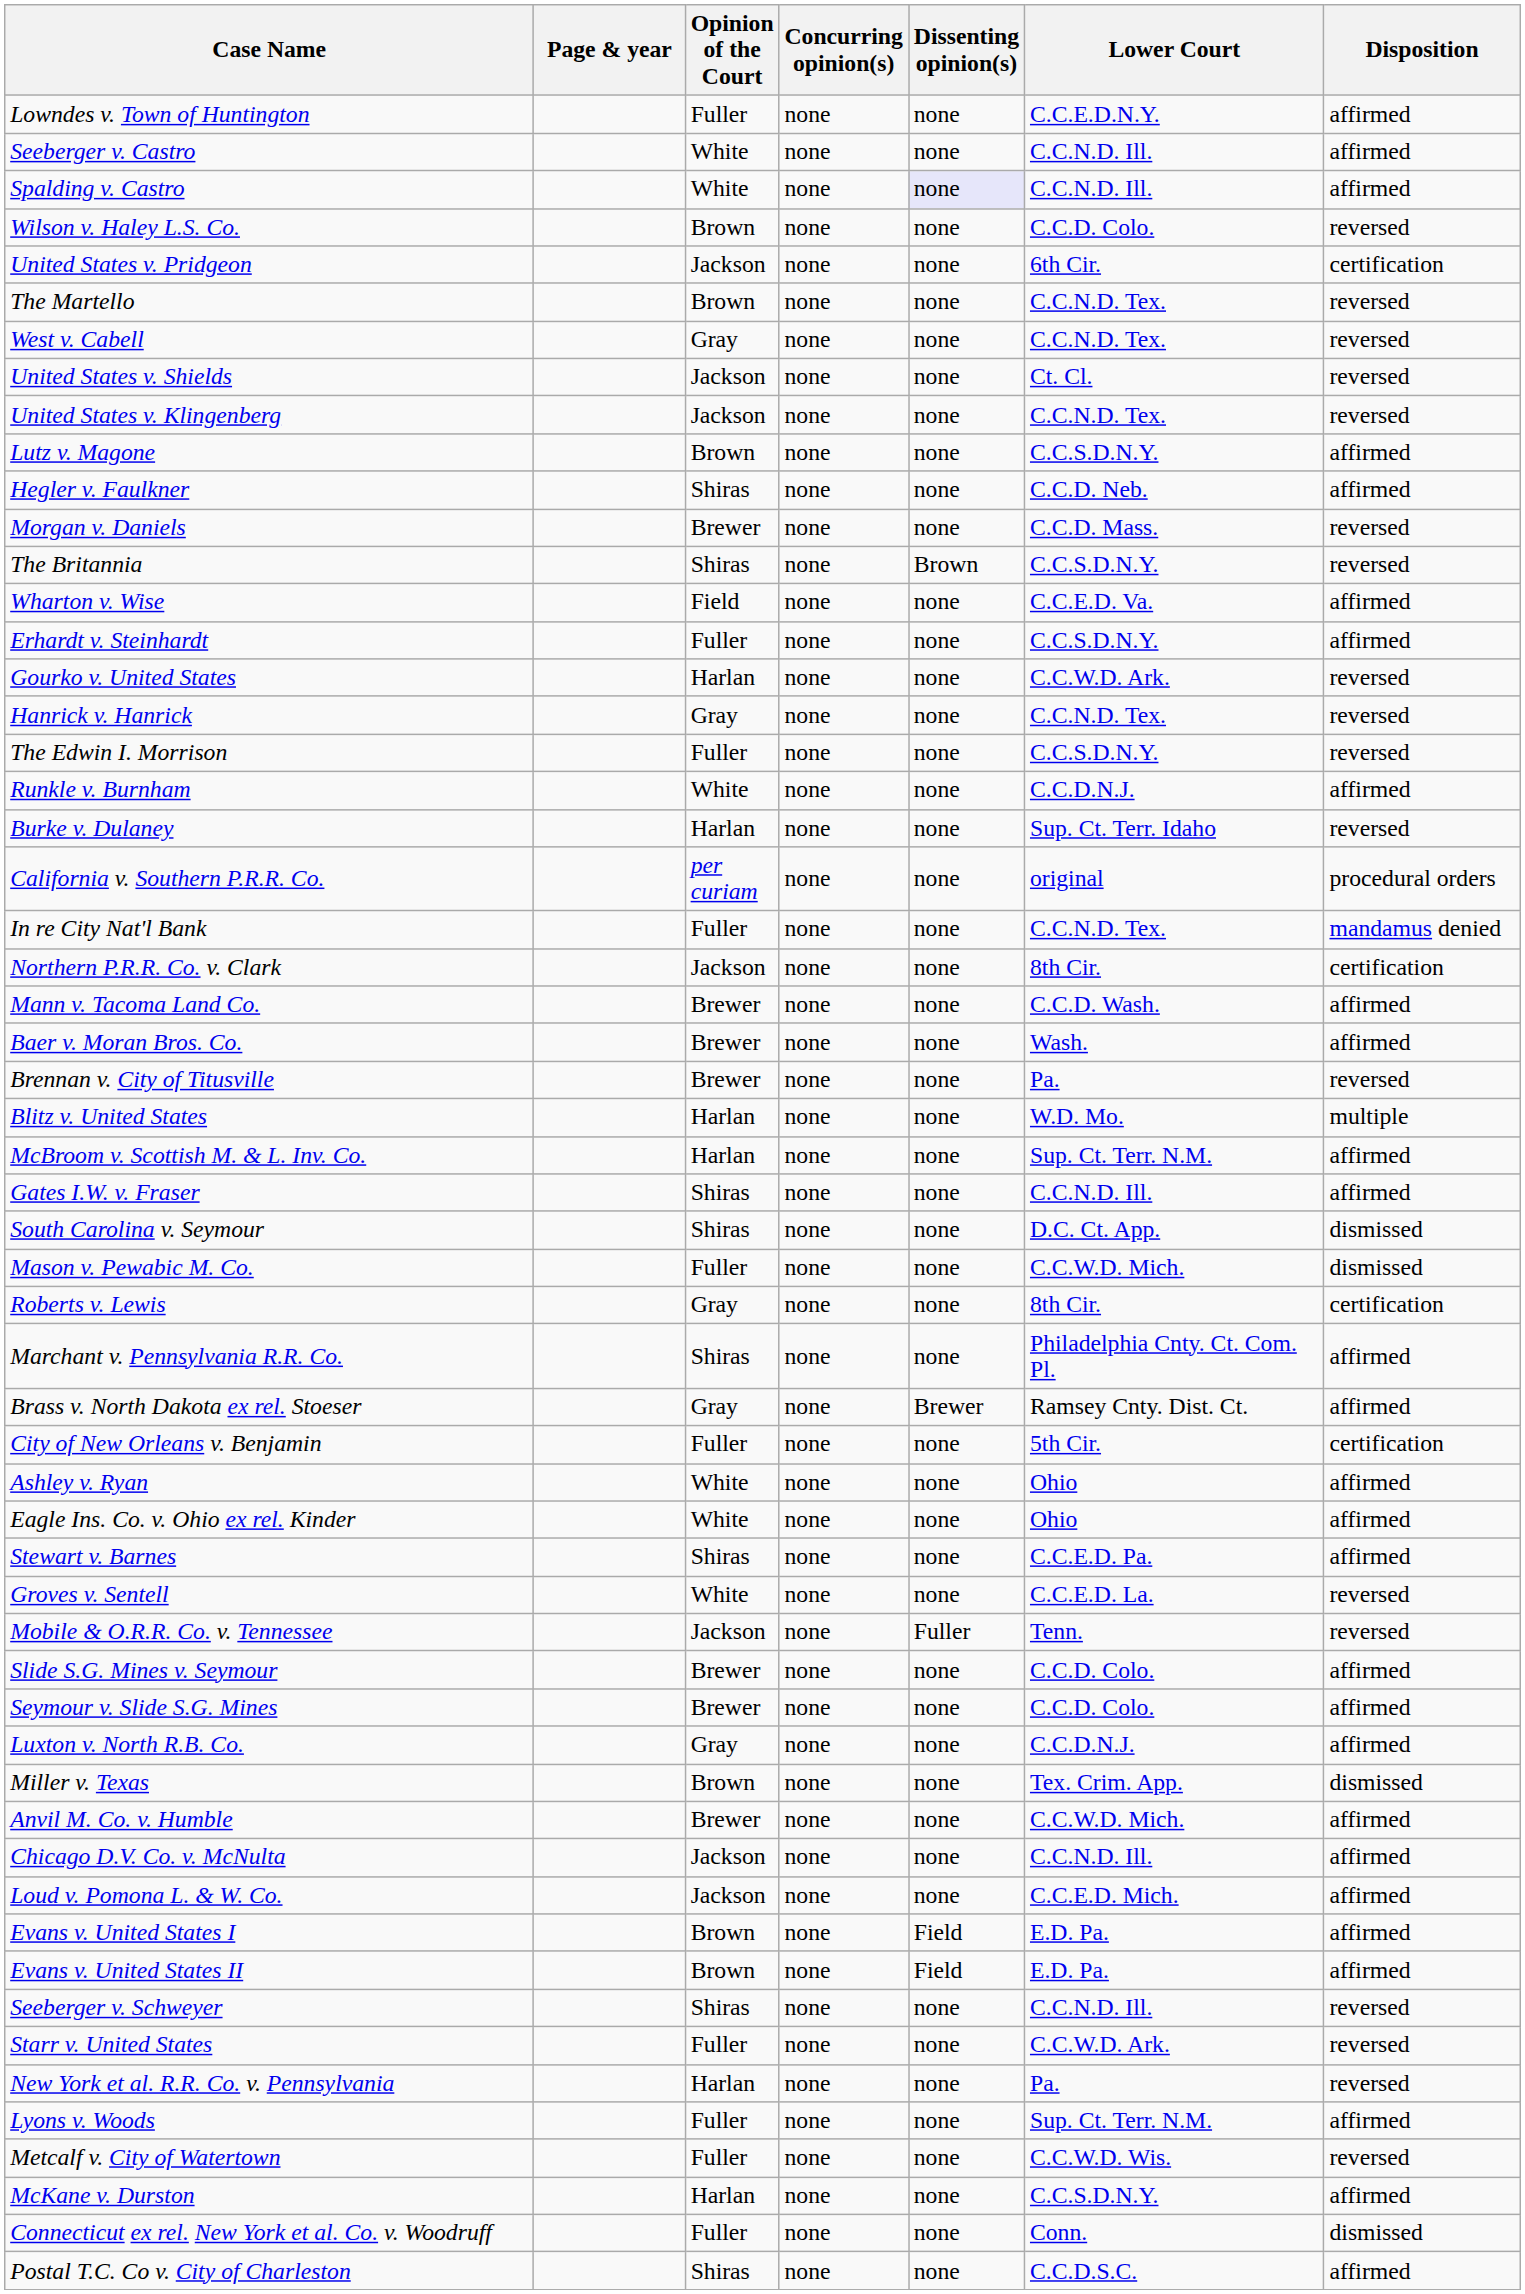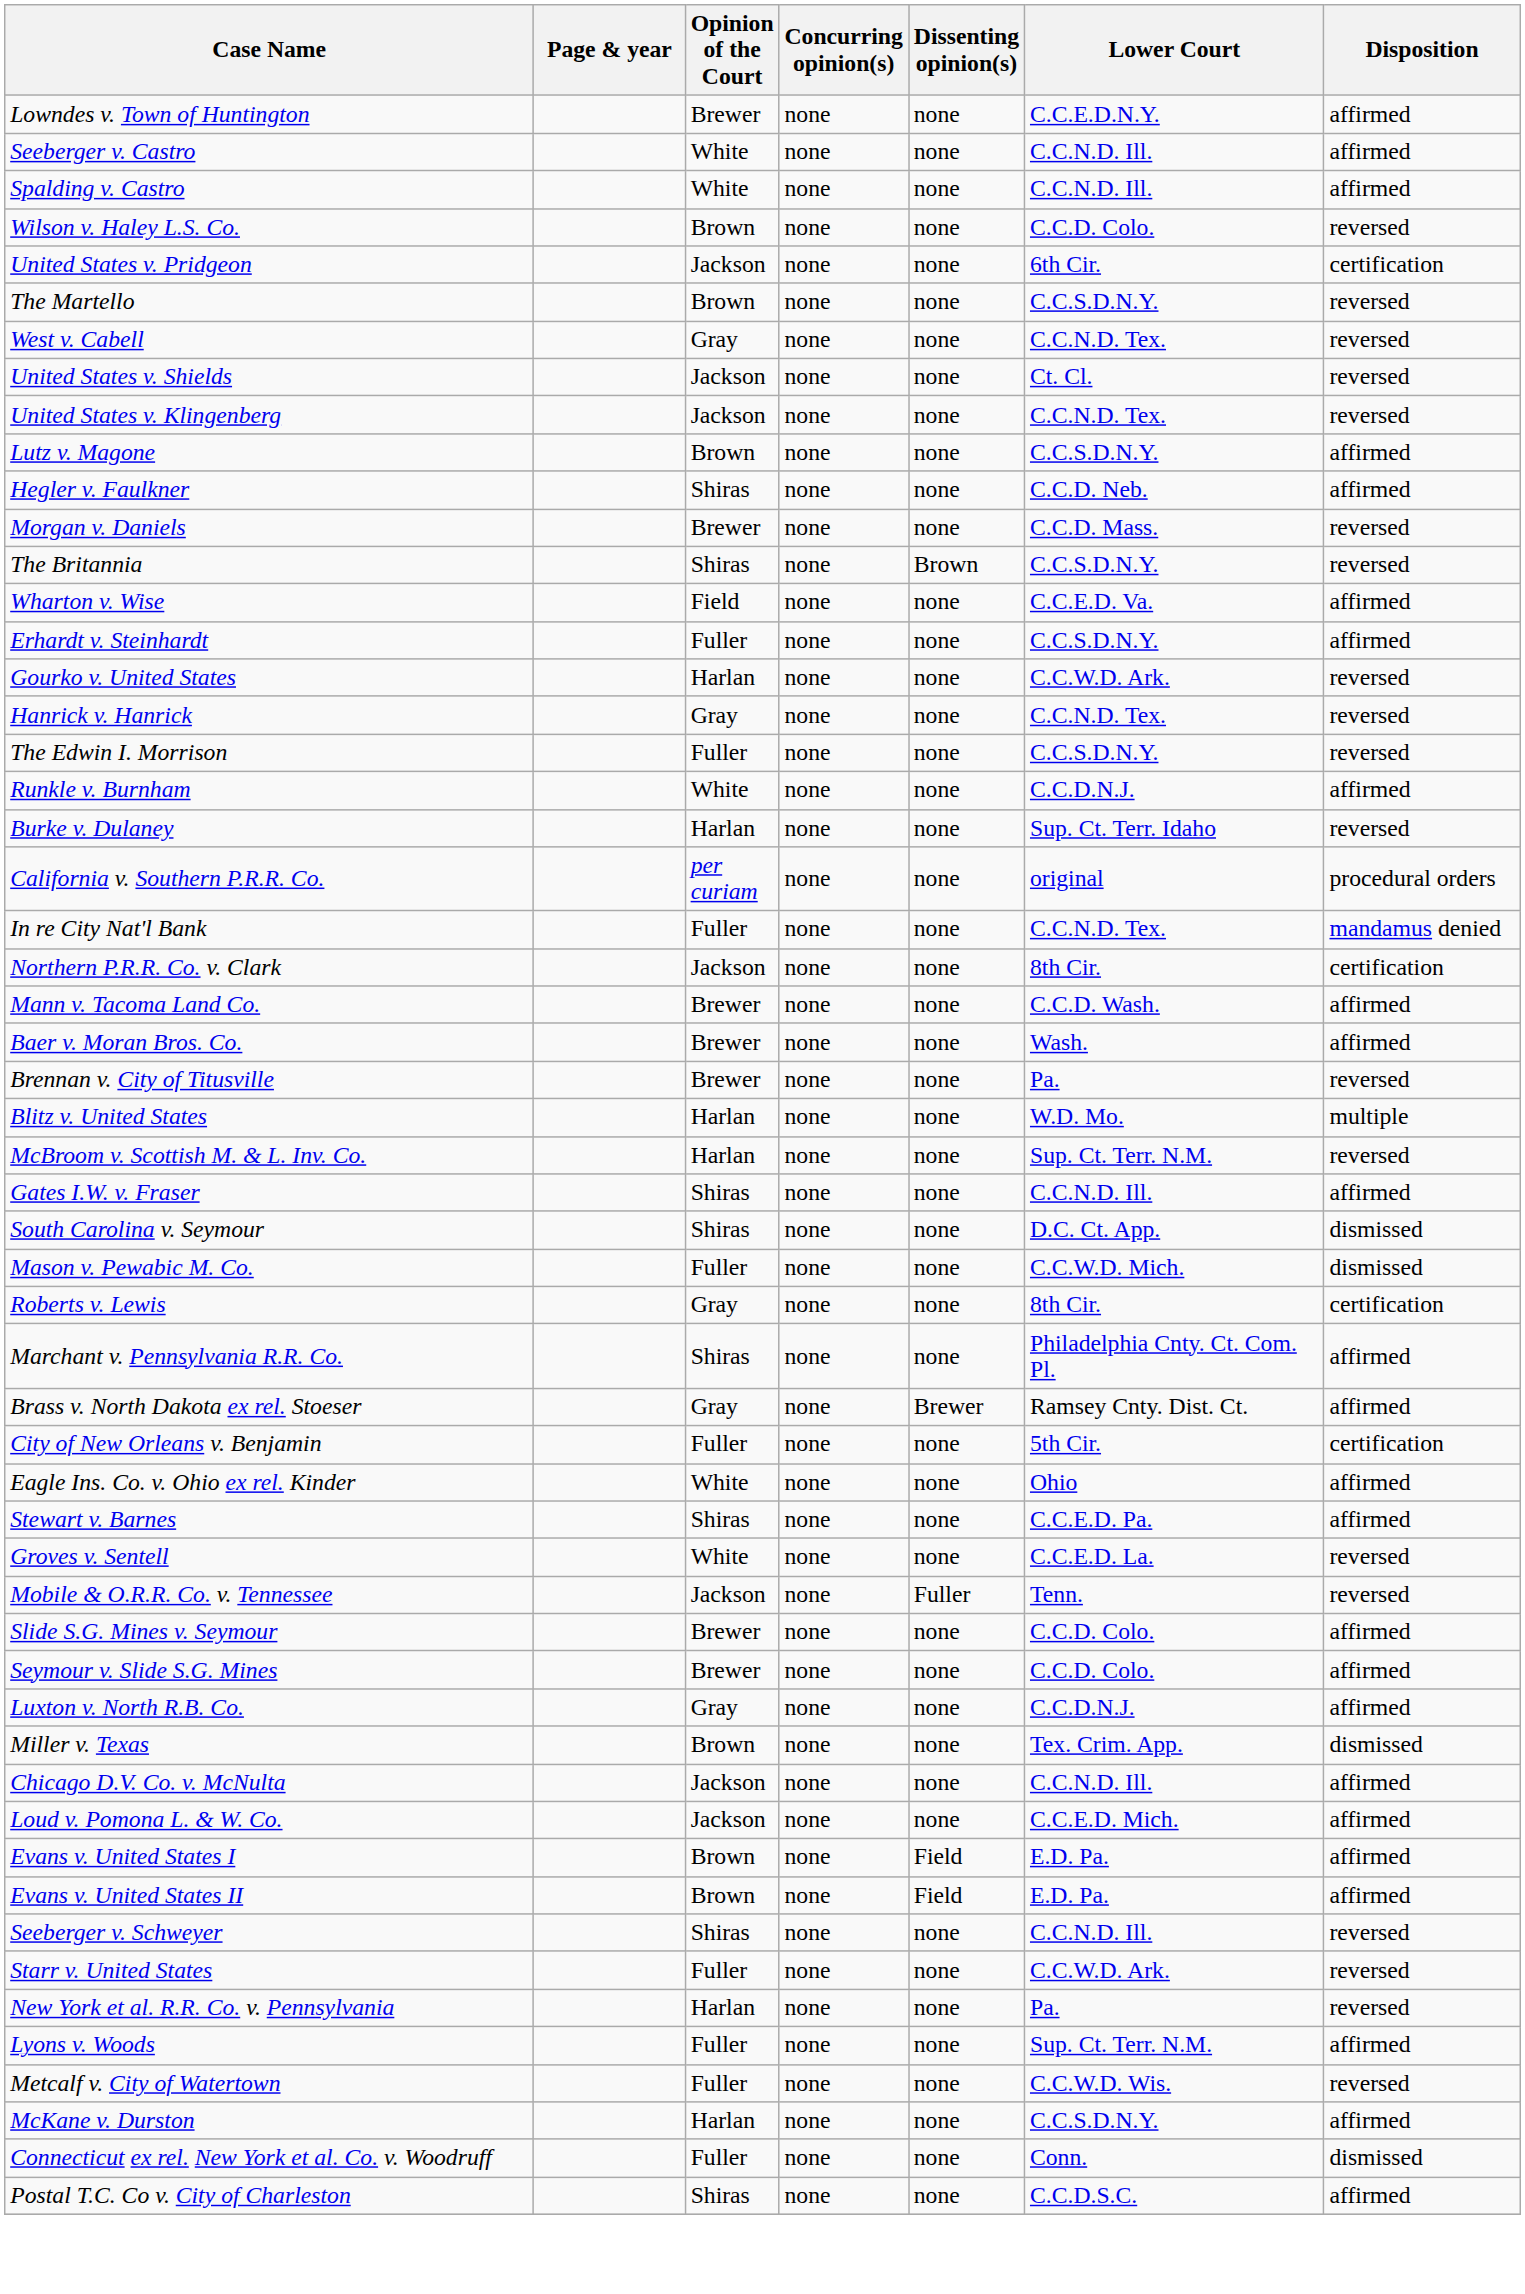Lowndes v. Town of Huntington | Opinion of the Court: Fuller -> Brewer
Spalding v. Castro | Dissenting opinion(s): lavender background -> no background
The Martello | Lower Court: C.C.N.D. Tex. -> C.C.S.D.N.Y.
McBroom v. Scottish M. & L. Inv. Co. | Disposition: affirmed -> reversed
- row: Ashley v. Ryan | White | none | none | Ohio | affirmed
- row: Anvil M. Co. v. Humble | Brewer | none | none | C.C.W.D. Mich. | affirmed
